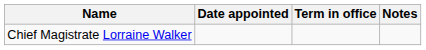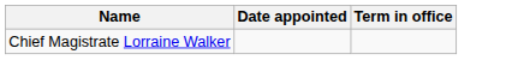- column: Notes
